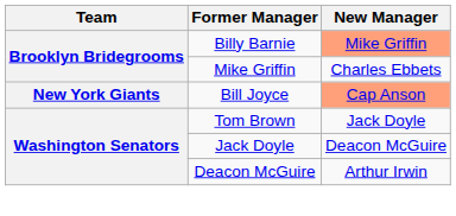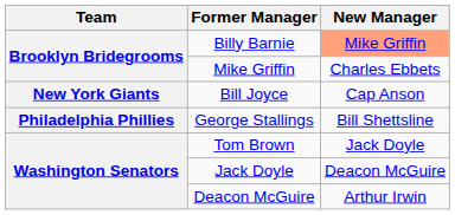Bill Joyce | New Manager: lightsalmon background -> no background
+ row: Philadelphia Phillies | George Stallings | Bill Shettsline
